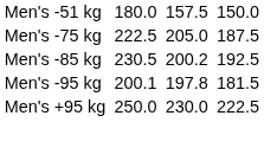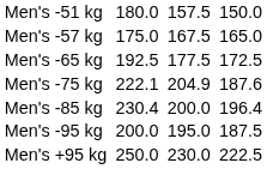+ row: Men's -57 kg | 175.0 | 167.5 | 165.0
+ row: Men's -65 kg | 192.5 | 177.5 | 172.5
Men's -75 kg | column 3: 222.5 -> 222.1
Men's -75 kg | column 5: 205.0 -> 204.9
Men's -75 kg | column 7: 187.5 -> 187.6
Men's -85 kg | column 3: 230.5 -> 230.4
Men's -85 kg | column 5: 200.2 -> 200.0
Men's -85 kg | column 7: 192.5 -> 196.4
Men's -95 kg | column 3: 200.1 -> 200.0
Men's -95 kg | column 5: 197.8 -> 195.0
Men's -95 kg | column 7: 181.5 -> 187.5
